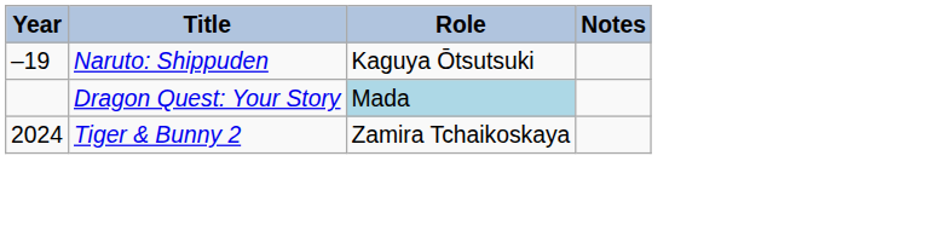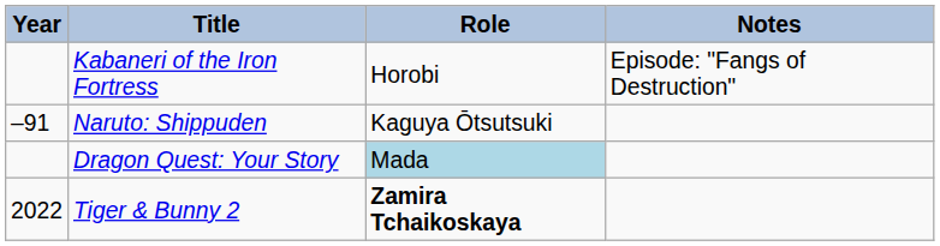+ row: Kabaneri of the Iron Fortress | Horobi | Episode: "Fangs of Destruction"
Naruto: Shippuden | Year: –19 -> –91
Tiger & Bunny 2 | Year: 2024 -> 2022
Tiger & Bunny 2 | Role: normal -> bold
